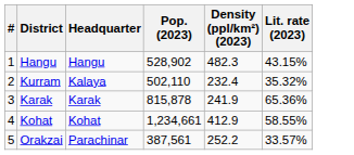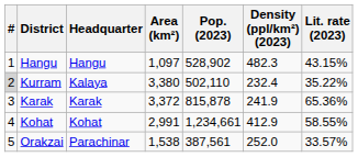+ column: Area (km²) | 1,097 | 3,380 | 3,372 | 2,991 | 1,538
Kurram | #: no background -> lightgrey background
Kurram | Lit. rate (2023): 35.32% -> 35.22%
Orakzai | Density (ppl/km²) (2023): 252.2 -> 252.0
